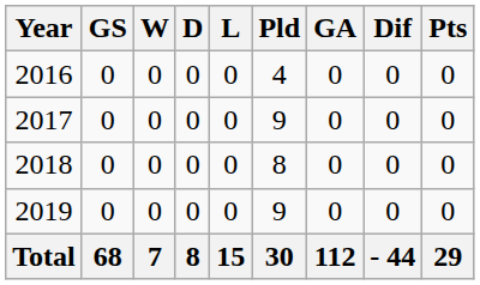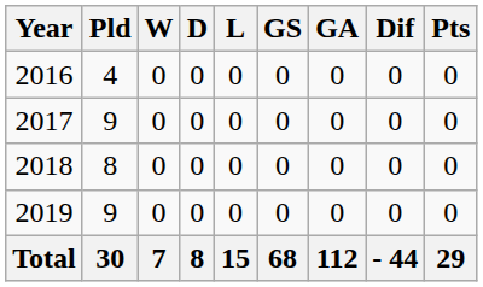columns swapped: Pld <-> GS
